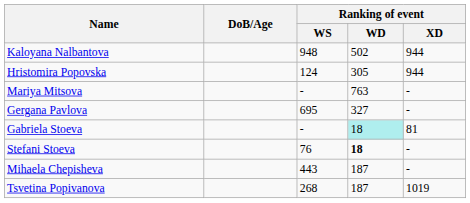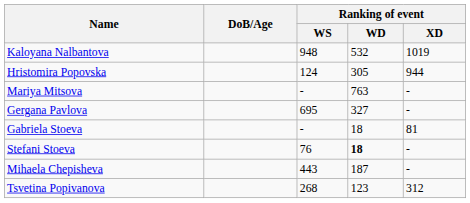Kaloyana Nalbantova | Ranking of event / WD: 502 -> 532
Kaloyana Nalbantova | Ranking of event / XD: 944 -> 1019
Gabriela Stoeva | Ranking of event / WD: paleturquoise background -> no background
Tsvetina Popivanova | Ranking of event / WD: 187 -> 123
Tsvetina Popivanova | Ranking of event / XD: 1019 -> 312
